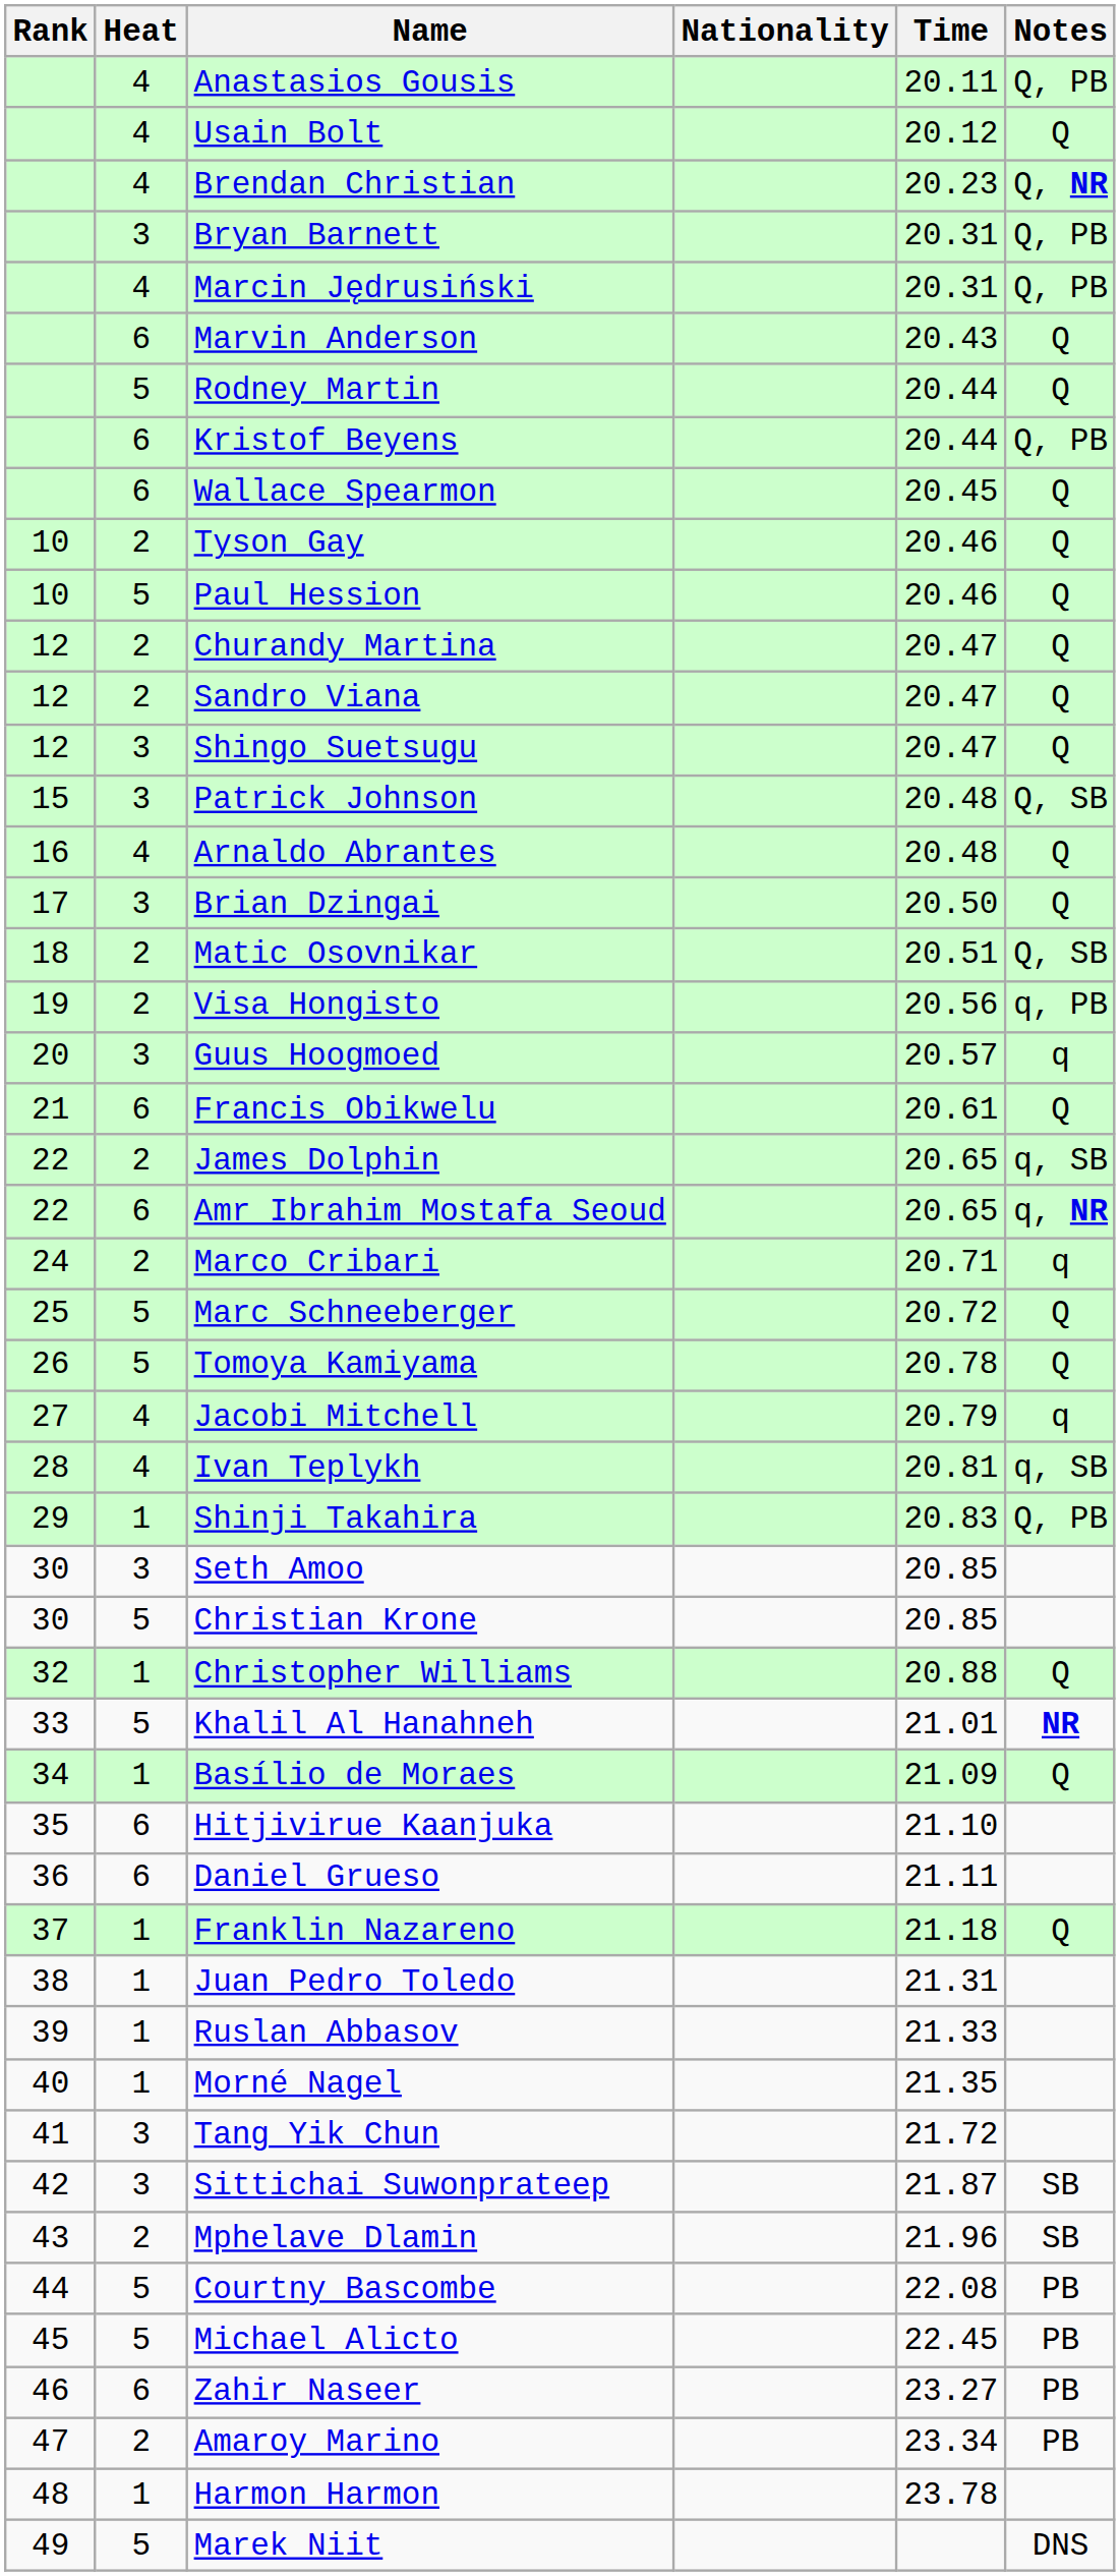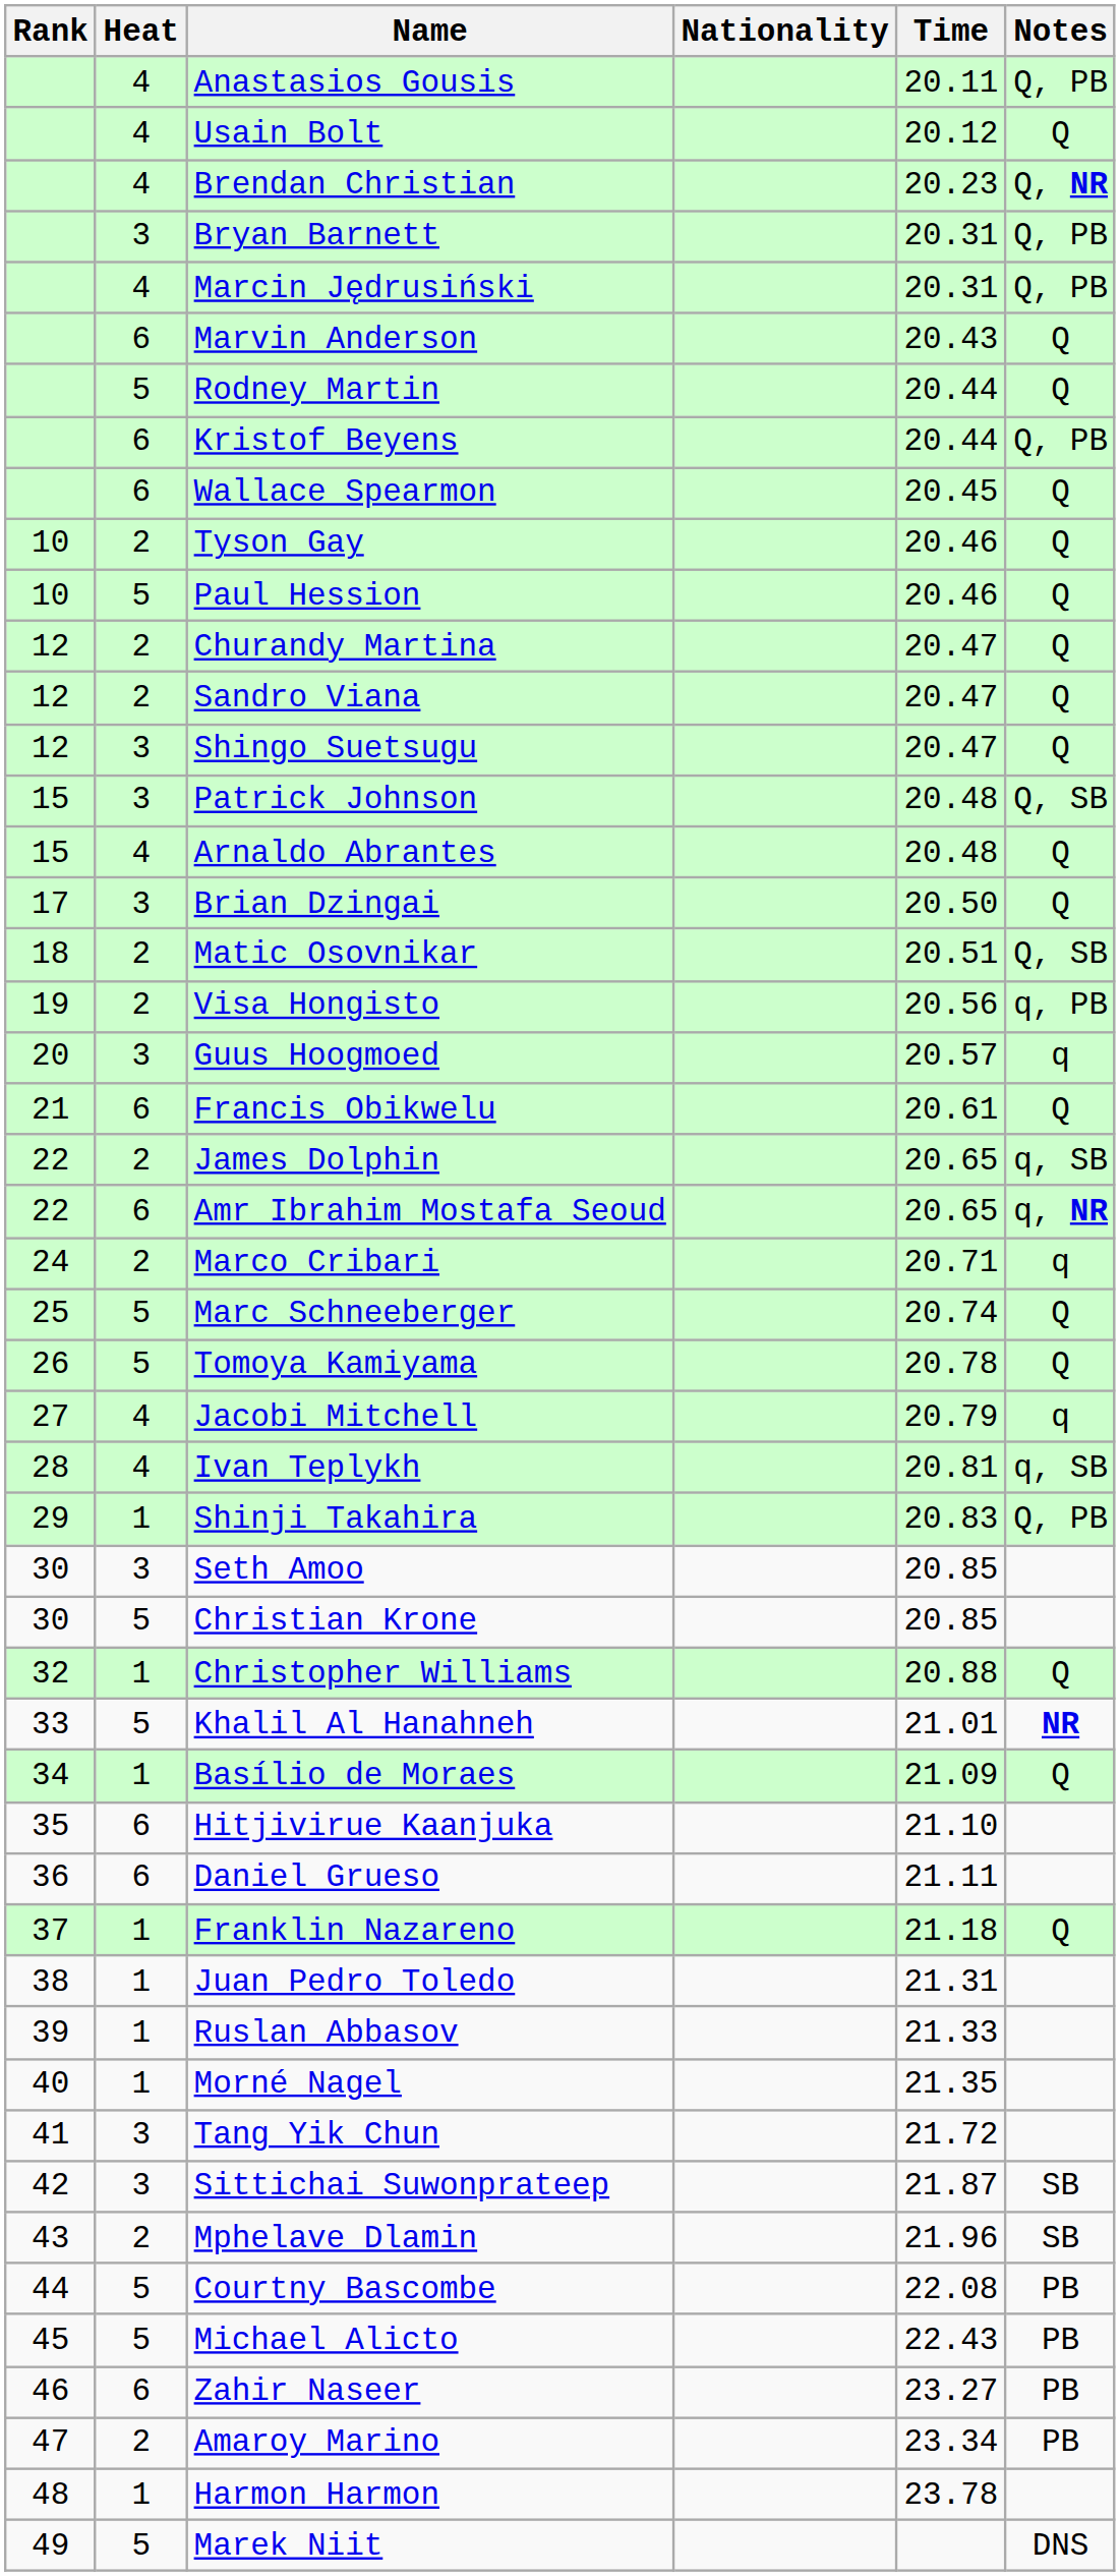Arnaldo Abrantes | Rank: 16 -> 15
Marc Schneeberger | Time: 20.72 -> 20.74
Michael Alicto | Time: 22.45 -> 22.43
